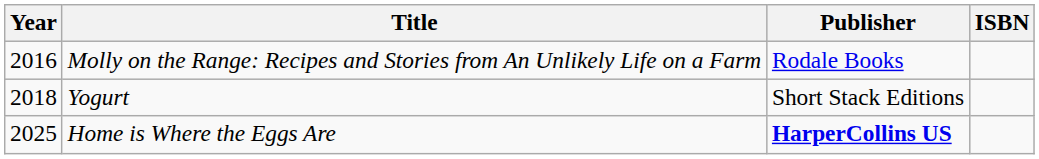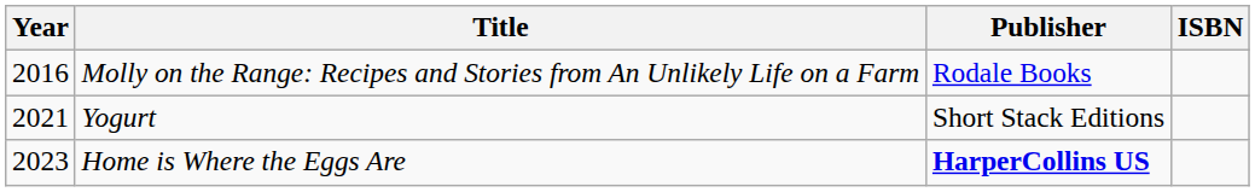Yogurt | Year: 2018 -> 2021
Home is Where the Eggs Are | Year: 2025 -> 2023
